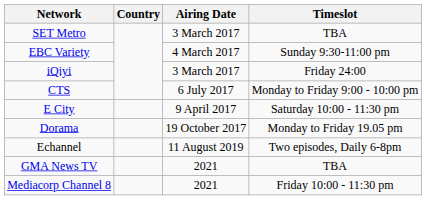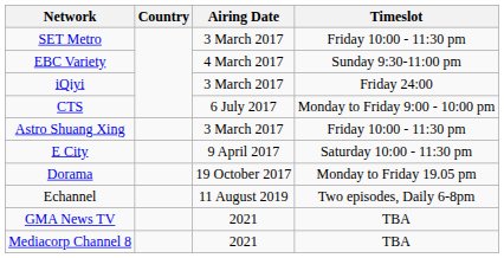SET Metro | Timeslot: TBA -> Friday 10:00 - 11:30 pm
+ row: Astro Shuang Xing | 3 March 2017 | Friday 10:00 - 11:30 pm
Mediacorp Channel 8 | Timeslot: Friday 10:00 - 11:30 pm -> TBA
